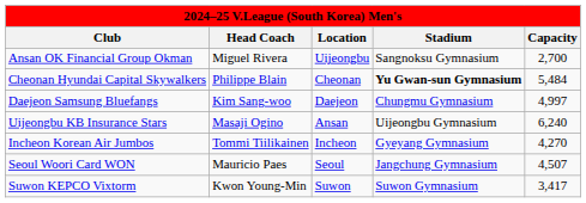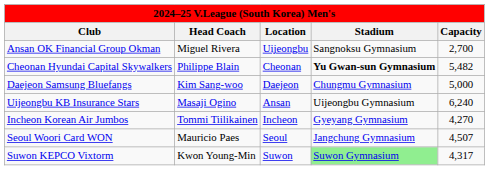Cheonan Hyundai Capital Skywalkers | Capacity: 5,484 -> 5,482
Daejeon Samsung Bluefangs | Capacity: 4,997 -> 5,000
Suwon KEPCO Vixtorm | Stadium: no background -> lightgreen background
Suwon KEPCO Vixtorm | Capacity: 3,417 -> 4,317
